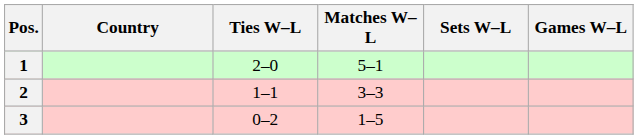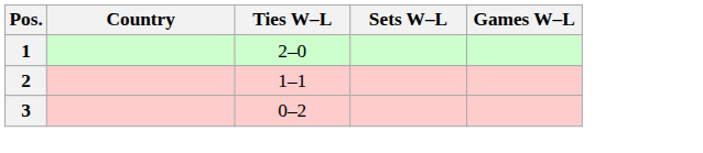- column: Matches W–L | 5–1 | 3–3 | 1–5
